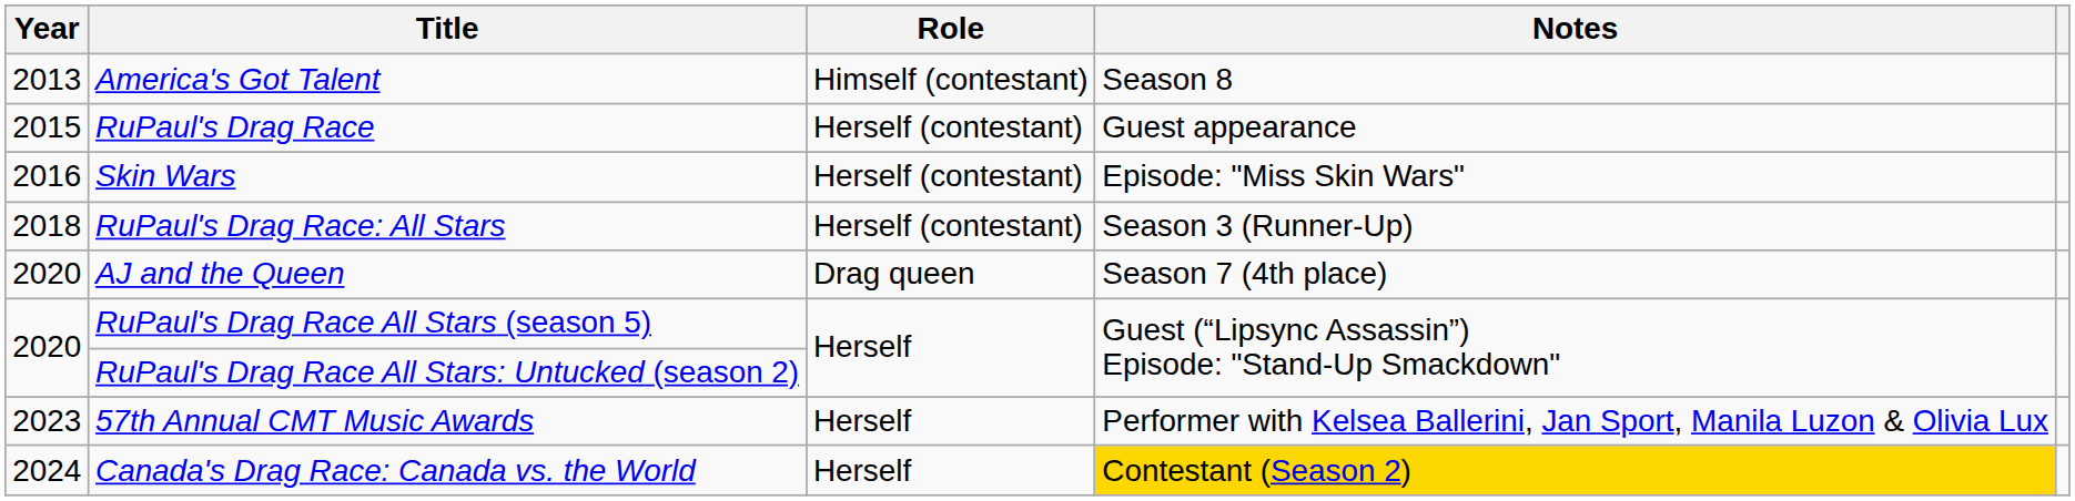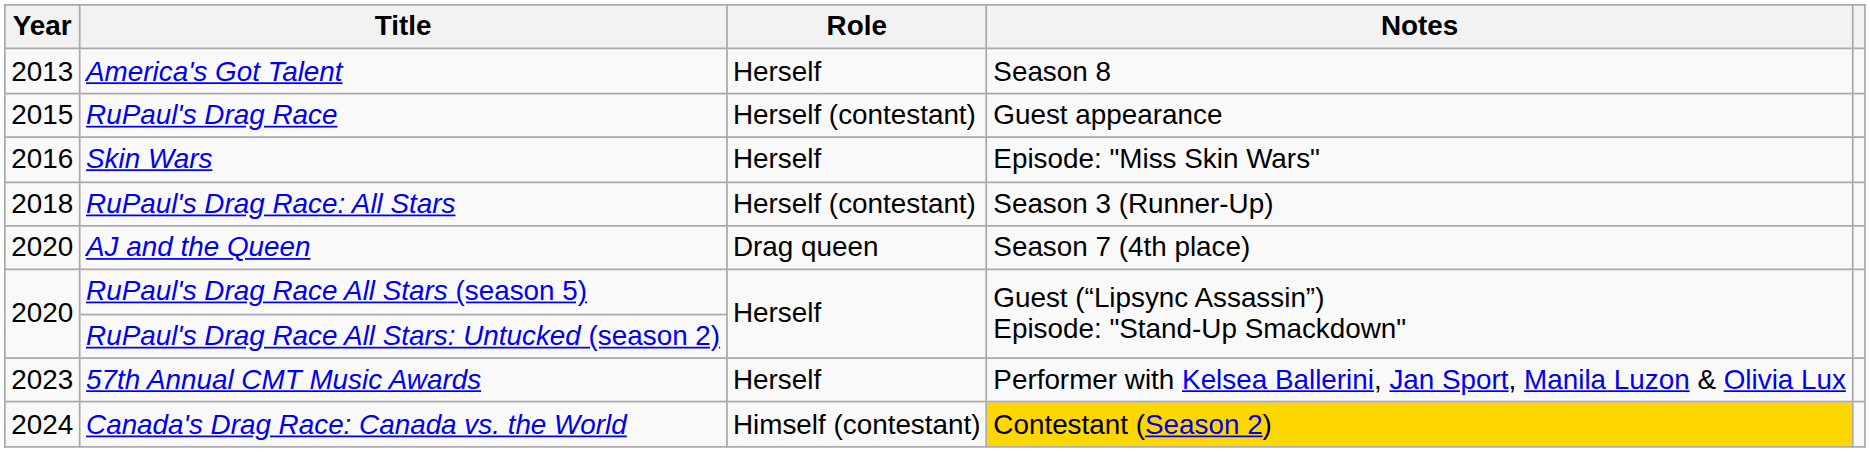America's Got Talent | Role: Himself (contestant) -> Herself
Skin Wars | Role: Herself (contestant) -> Herself
Canada's Drag Race: Canada vs. the World | Role: Herself -> Himself (contestant)
